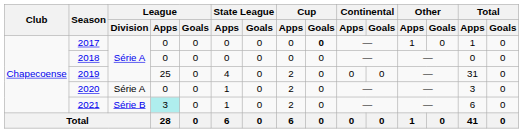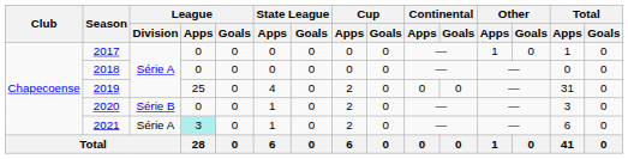2017 | Cup / Goals: bold -> normal
2020 | League / Division: Série A -> Série B
2021 | League / Division: Série B -> Série A
